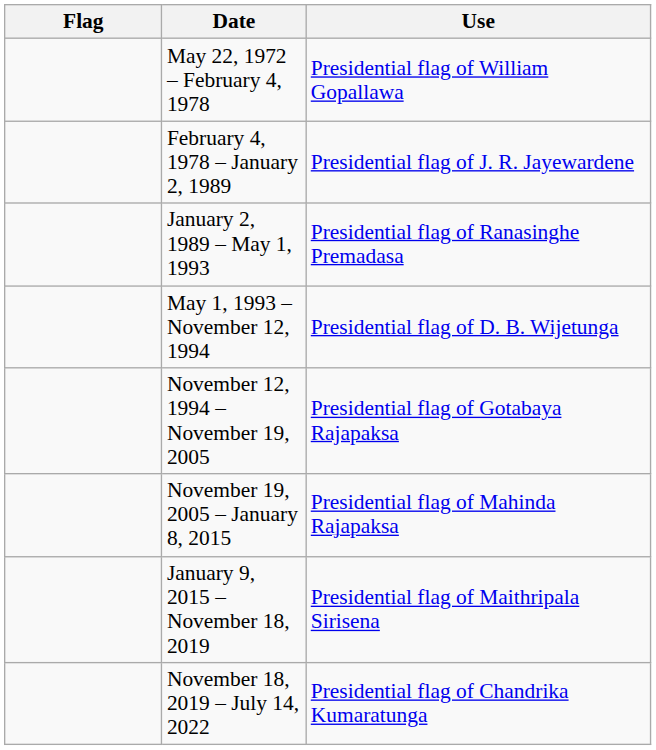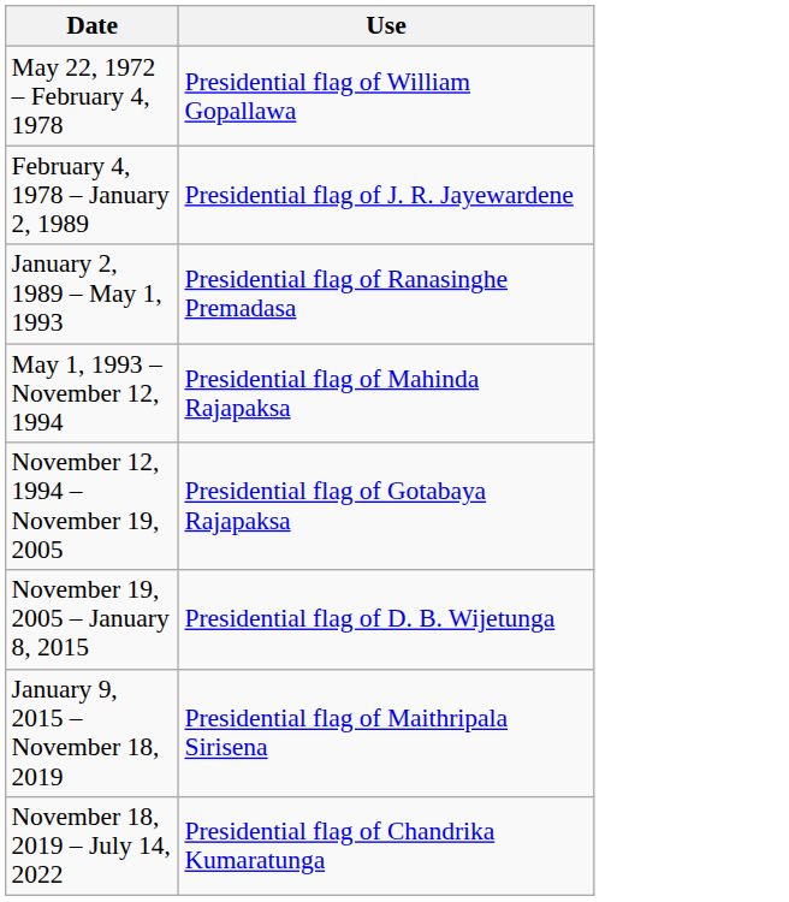- column: Flag
May 1, 1993 – November 12, 1994 | Use: Presidential flag of D. B. Wijetunga -> Presidential flag of Mahinda Rajapaksa
November 19, 2005 – January 8, 2015 | Use: Presidential flag of Mahinda Rajapaksa -> Presidential flag of D. B. Wijetunga
